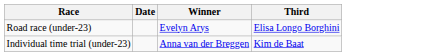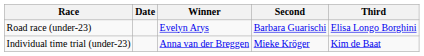+ column: Second | Barbara Guarischi | Mieke Kröger
